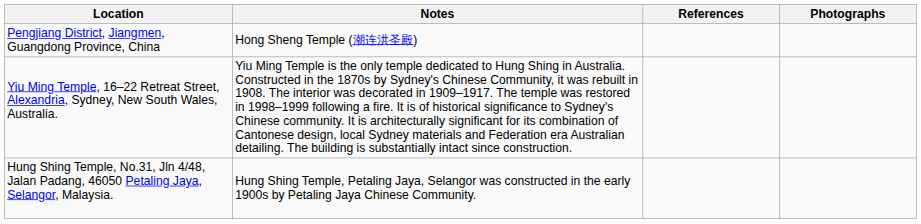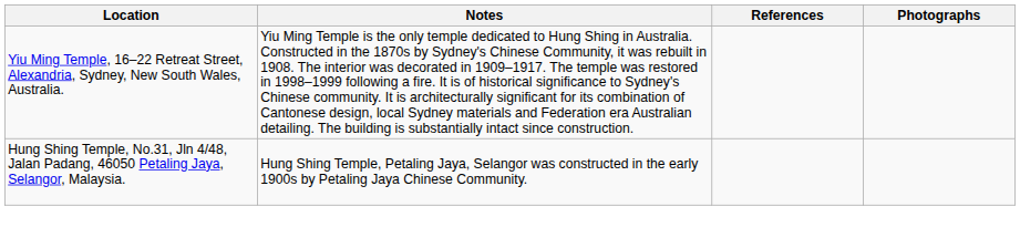- row: Pengjiang District, Jiangmen, Guangdong Province, China | Hong Sheng Temple (潮连洪圣殿)
